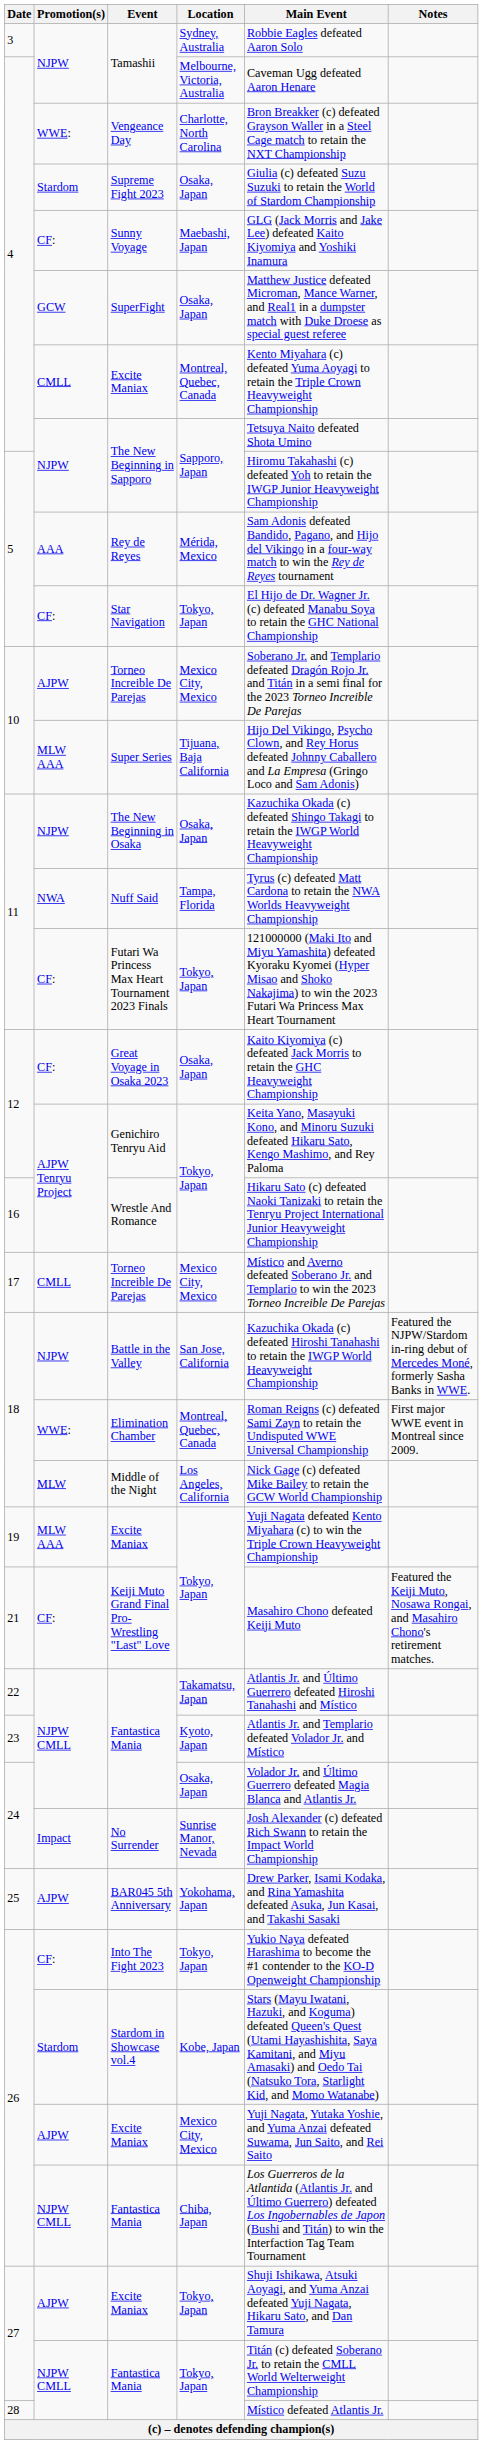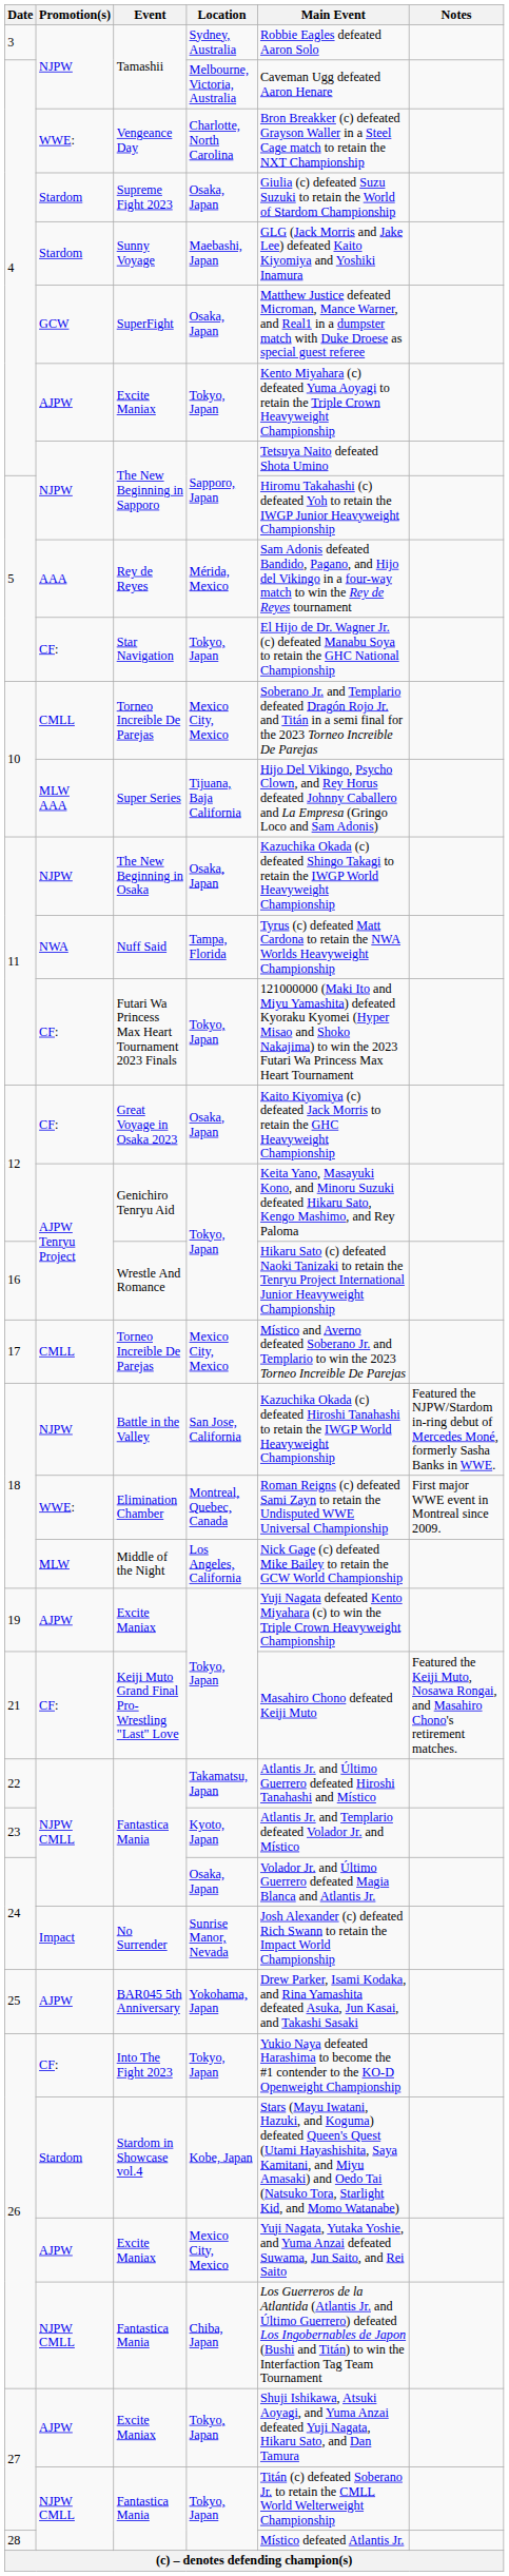Sunny Voyage | Promotion(s): CF: -> Stardom
4 / Excite Maniax | Promotion(s): CMLL -> AJPW
4 / Excite Maniax | Location: Montreal, Quebec, Canada -> Tokyo, Japan
10 / Torneo Increible De Parejas | Promotion(s): AJPW -> CMLL
19 / Excite Maniax | Promotion(s): MLW AAA -> AJPW
